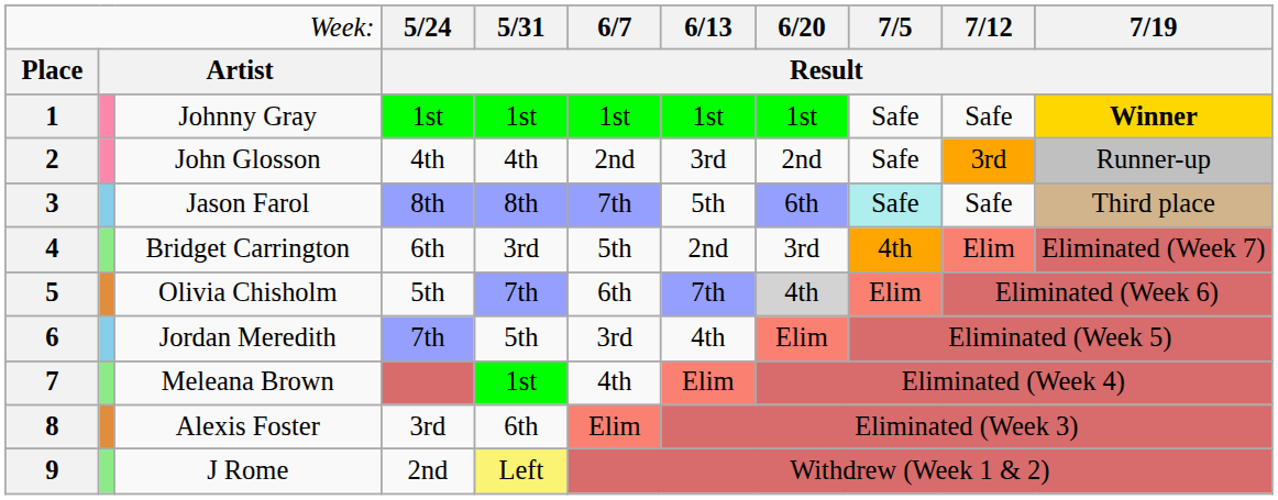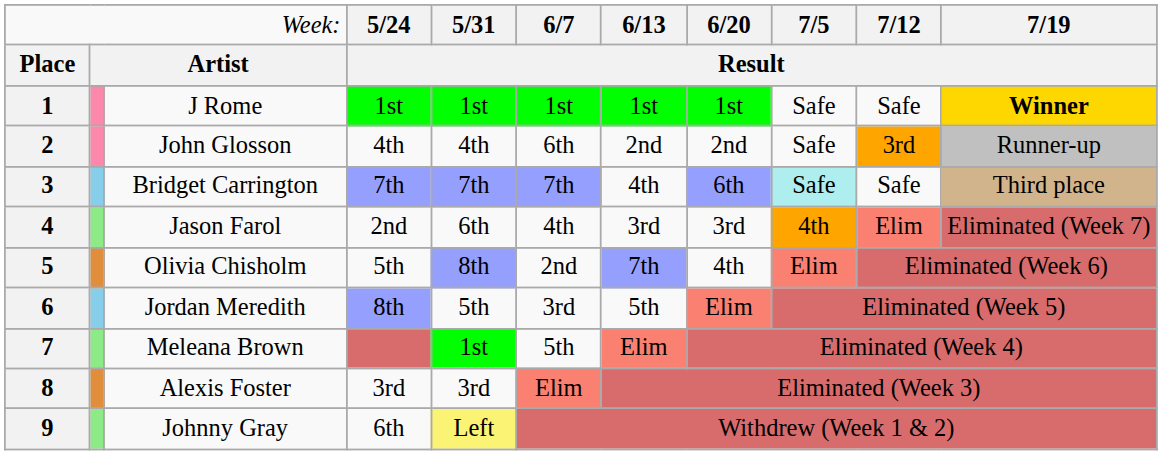1 | column 3: Johnny Gray -> J Rome
2 | column 6: 2nd -> 6th
2 | column 7: 3rd -> 2nd
3 | column 3: Jason Farol -> Bridget Carrington
3 | column 4: 8th -> 7th
3 | column 5: 8th -> 7th
3 | column 7: 5th -> 4th
4 | column 3: Bridget Carrington -> Jason Farol
4 | column 4: 6th -> 2nd
4 | column 5: 3rd -> 6th
4 | column 6: 5th -> 4th
4 | column 7: 2nd -> 3rd
5 | column 5: 7th -> 8th
5 | column 6: 6th -> 2nd
5 | column 8: lightgrey background -> no background
6 | column 4: 7th -> 8th
6 | column 7: 4th -> 5th
7 | column 6: 4th -> 5th
8 | column 5: 6th -> 3rd
9 | column 3: J Rome -> Johnny Gray
9 | column 4: 2nd -> 6th
